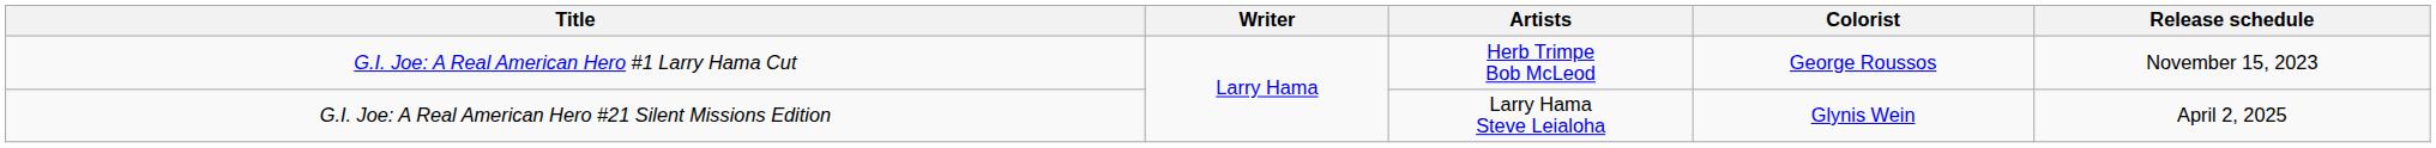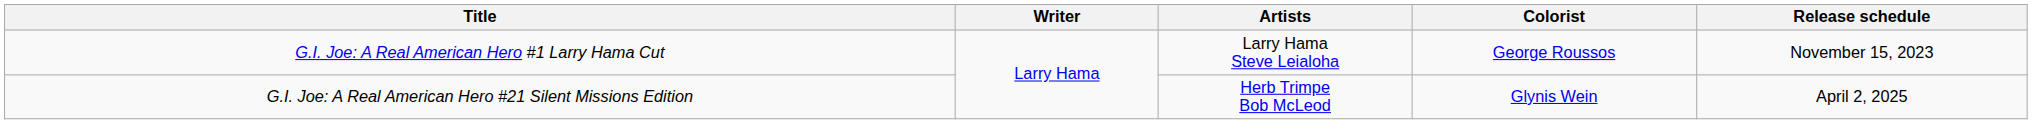G.I. Joe: A Real American Hero #1 Larry Hama Cut | Artists: Herb Trimpe Bob McLeod -> Larry Hama Steve Leialoha
G.I. Joe: A Real American Hero #21 Silent Missions Edition | Artists: Larry Hama Steve Leialoha -> Herb Trimpe Bob McLeod
